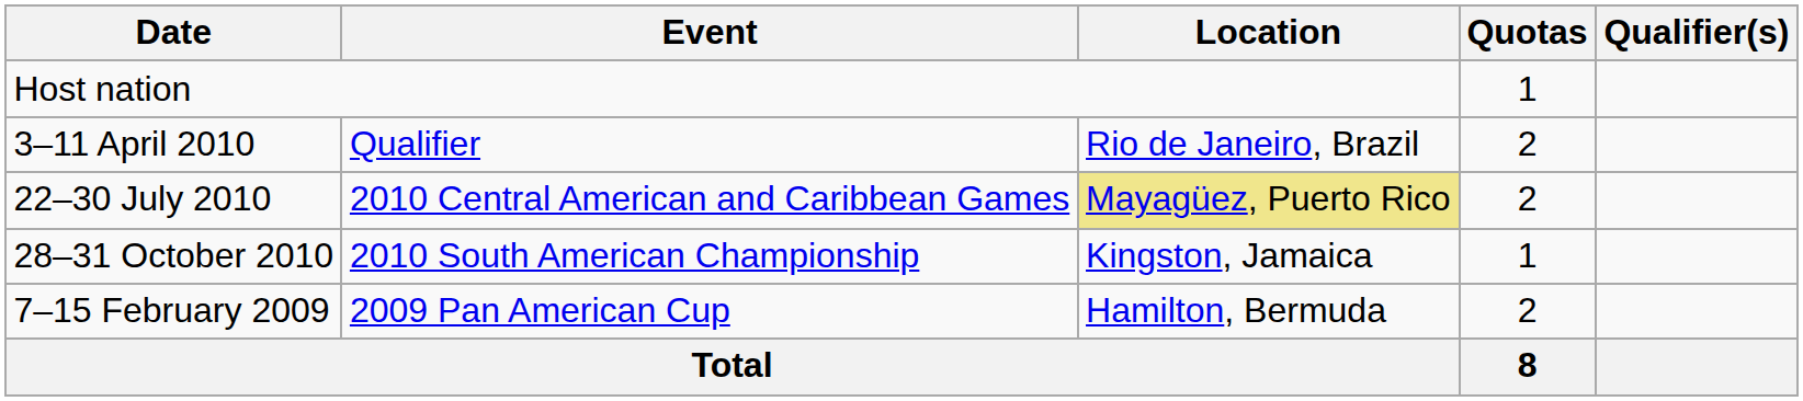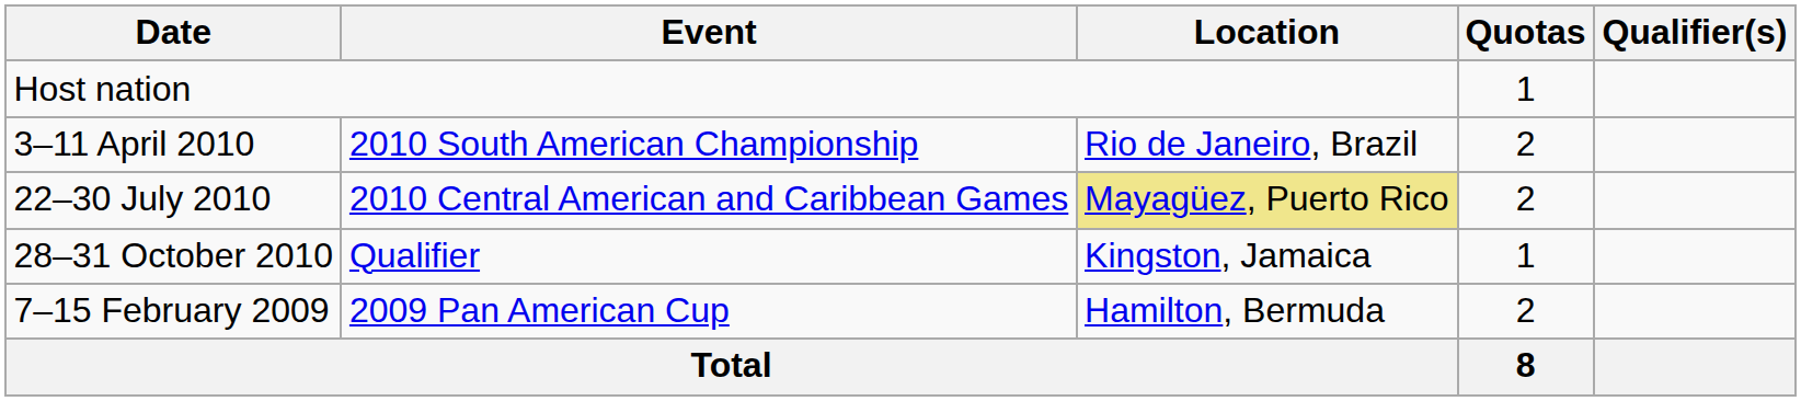3–11 April 2010 | Event: Qualifier -> 2010 South American Championship
28–31 October 2010 | Event: 2010 South American Championship -> Qualifier
